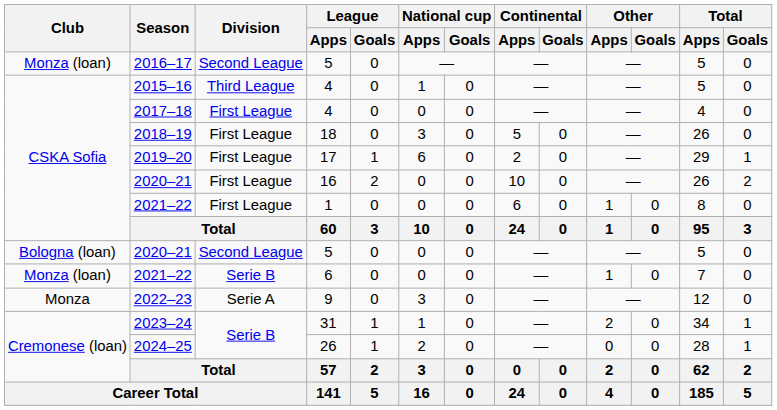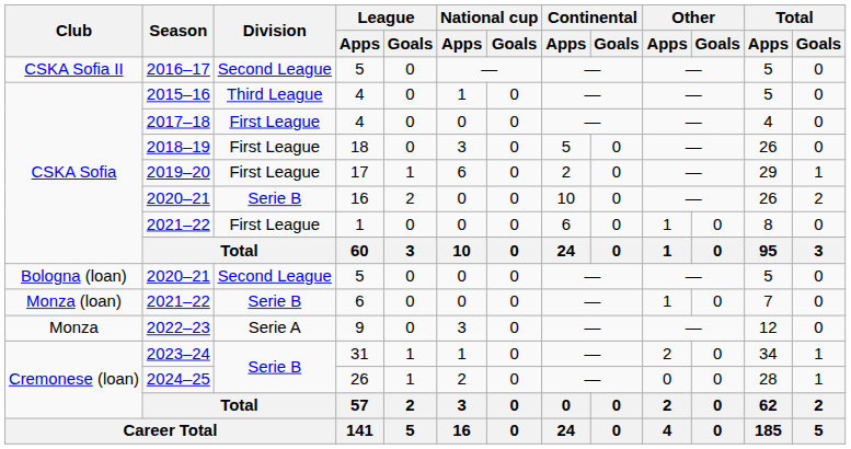2016–17 | Club: Monza (loan) -> CSKA Sofia II
2020–21 / 16 | Division: First League -> Serie B
